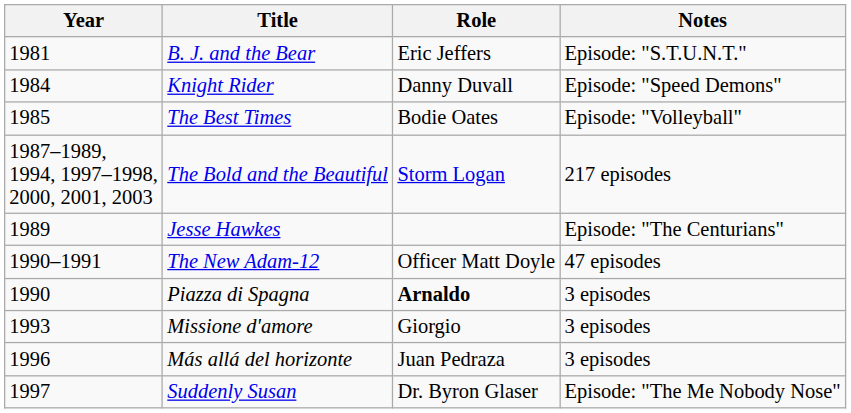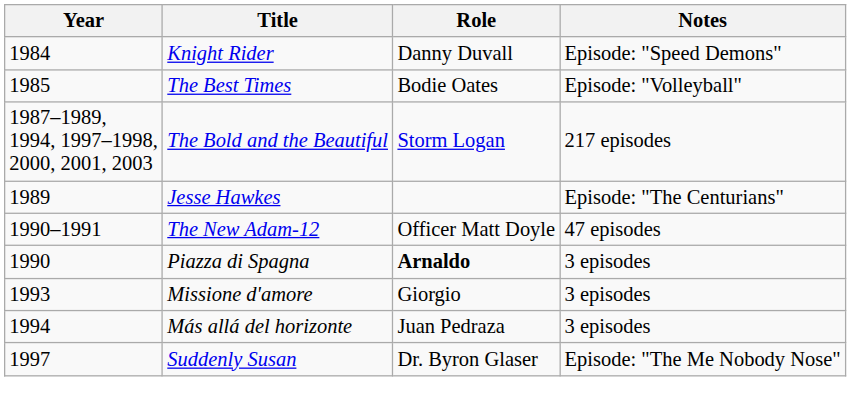- row: 1981 | B. J. and the Bear | Eric Jeffers | Episode: "S.T.U.N.T."
Más allá del horizonte | Year: 1996 -> 1994
